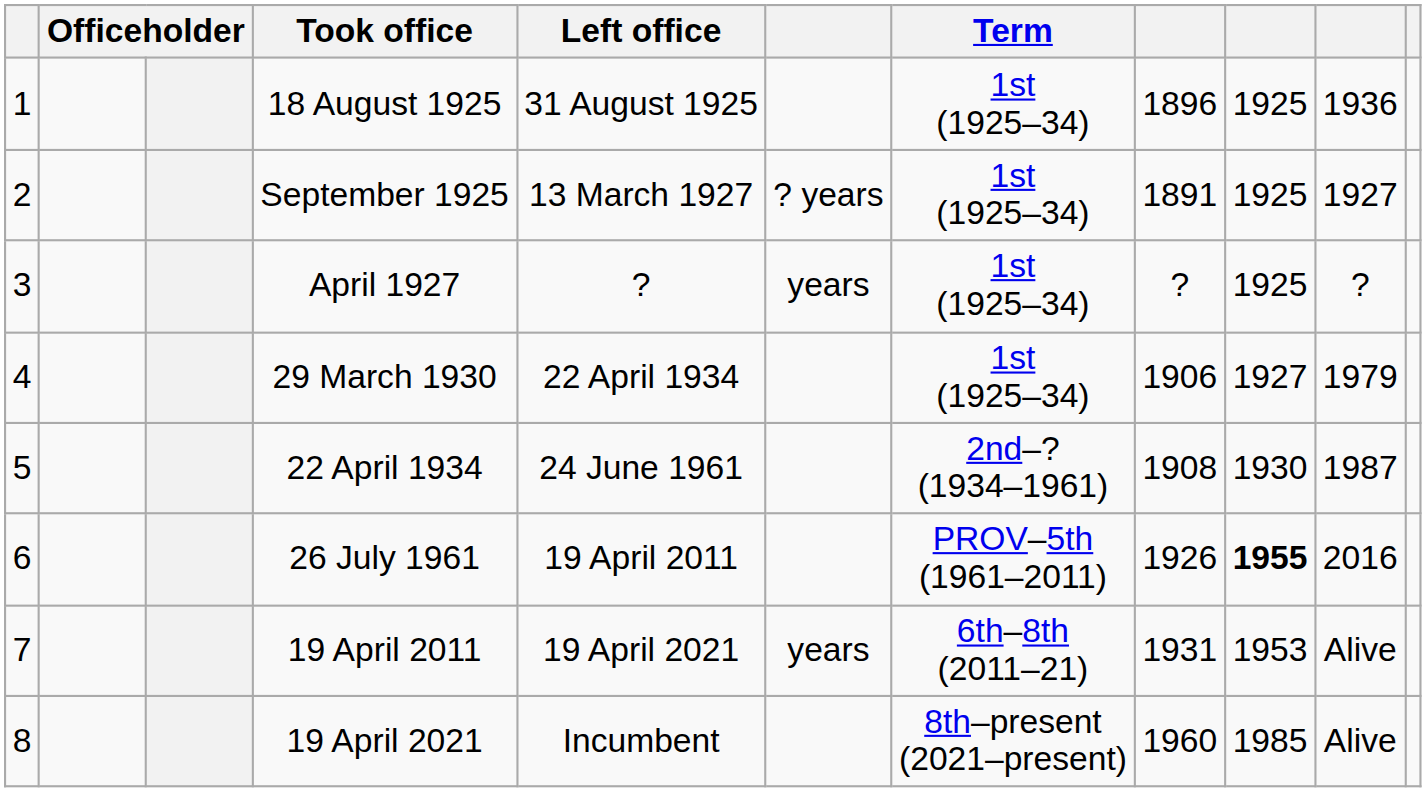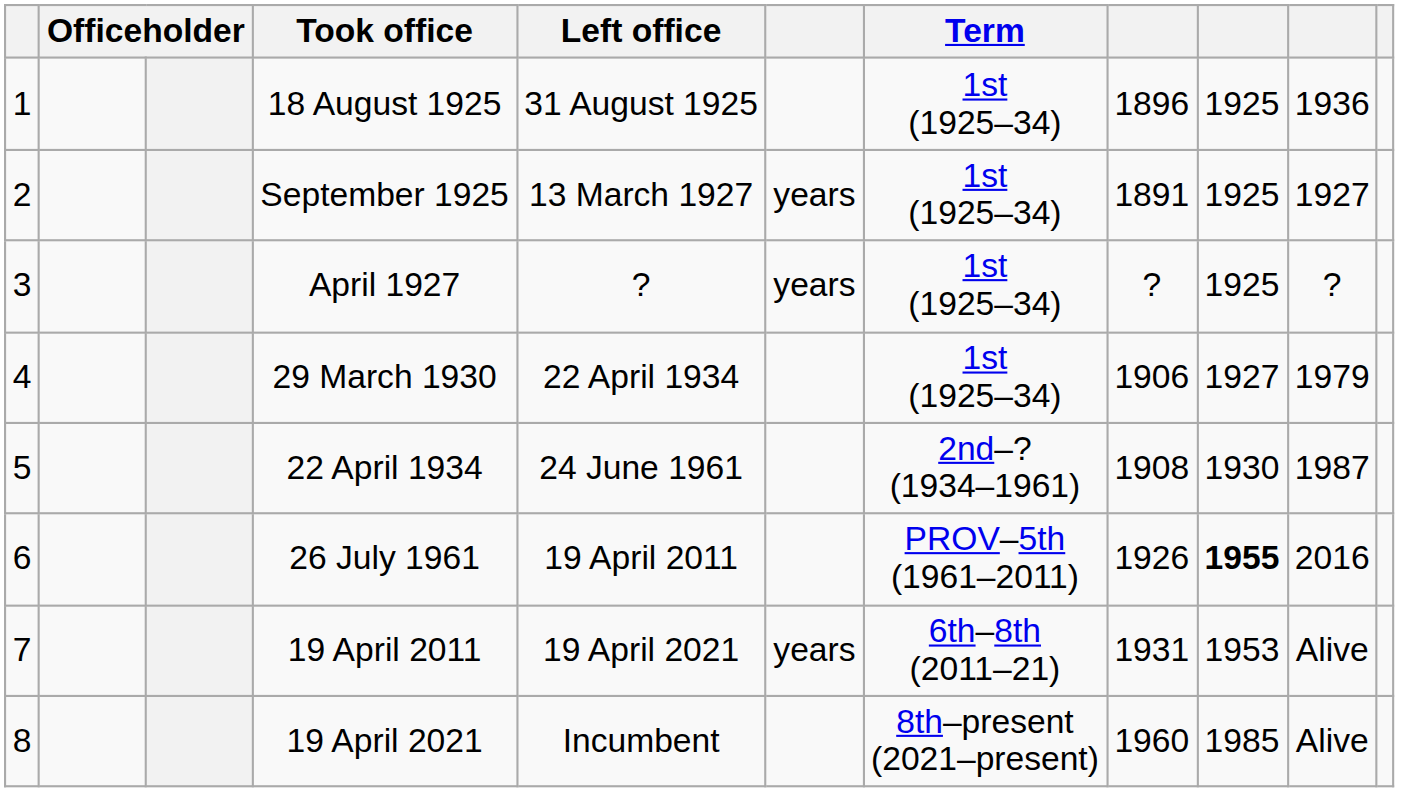September 1925 | column 6: ? years -> years
